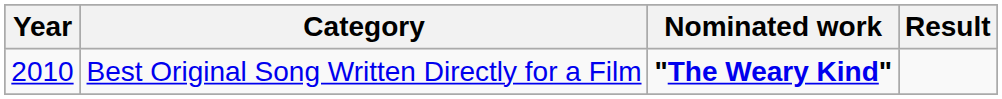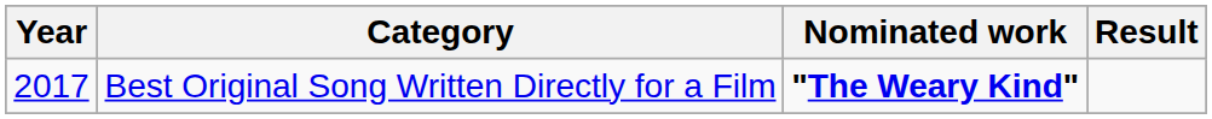Best Original Song Written Directly for a Film | Year: 2010 -> 2017
